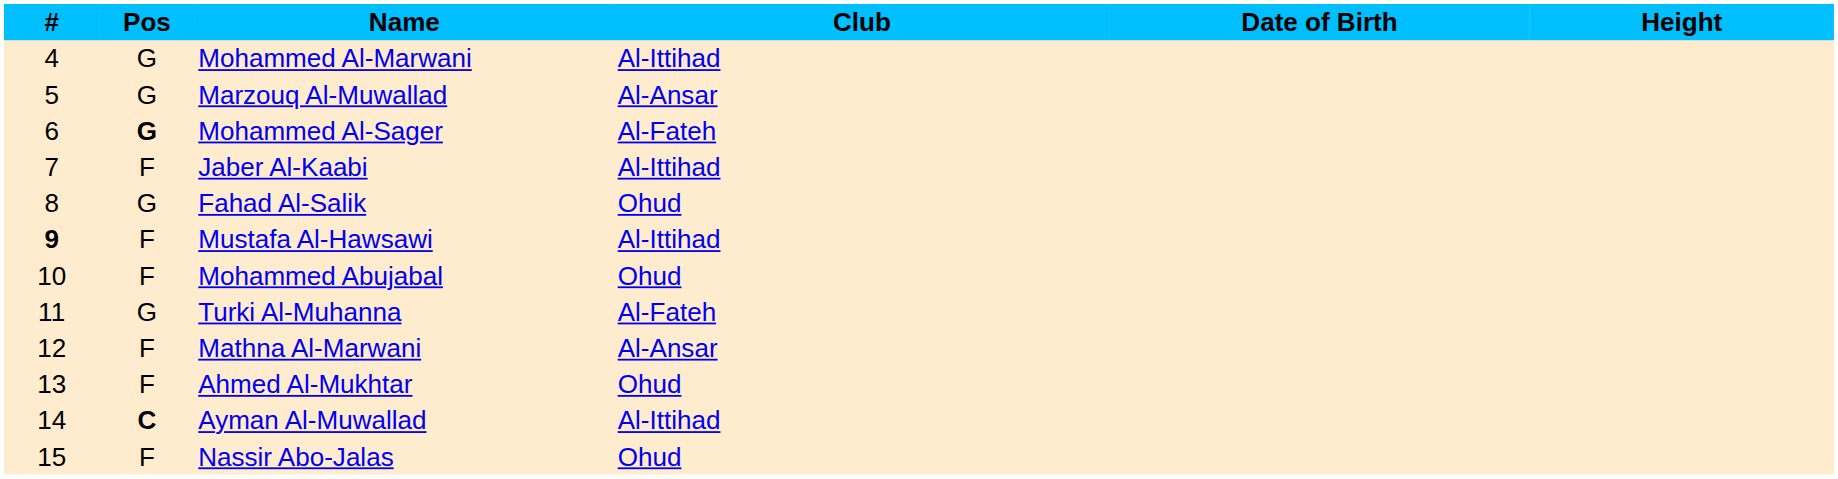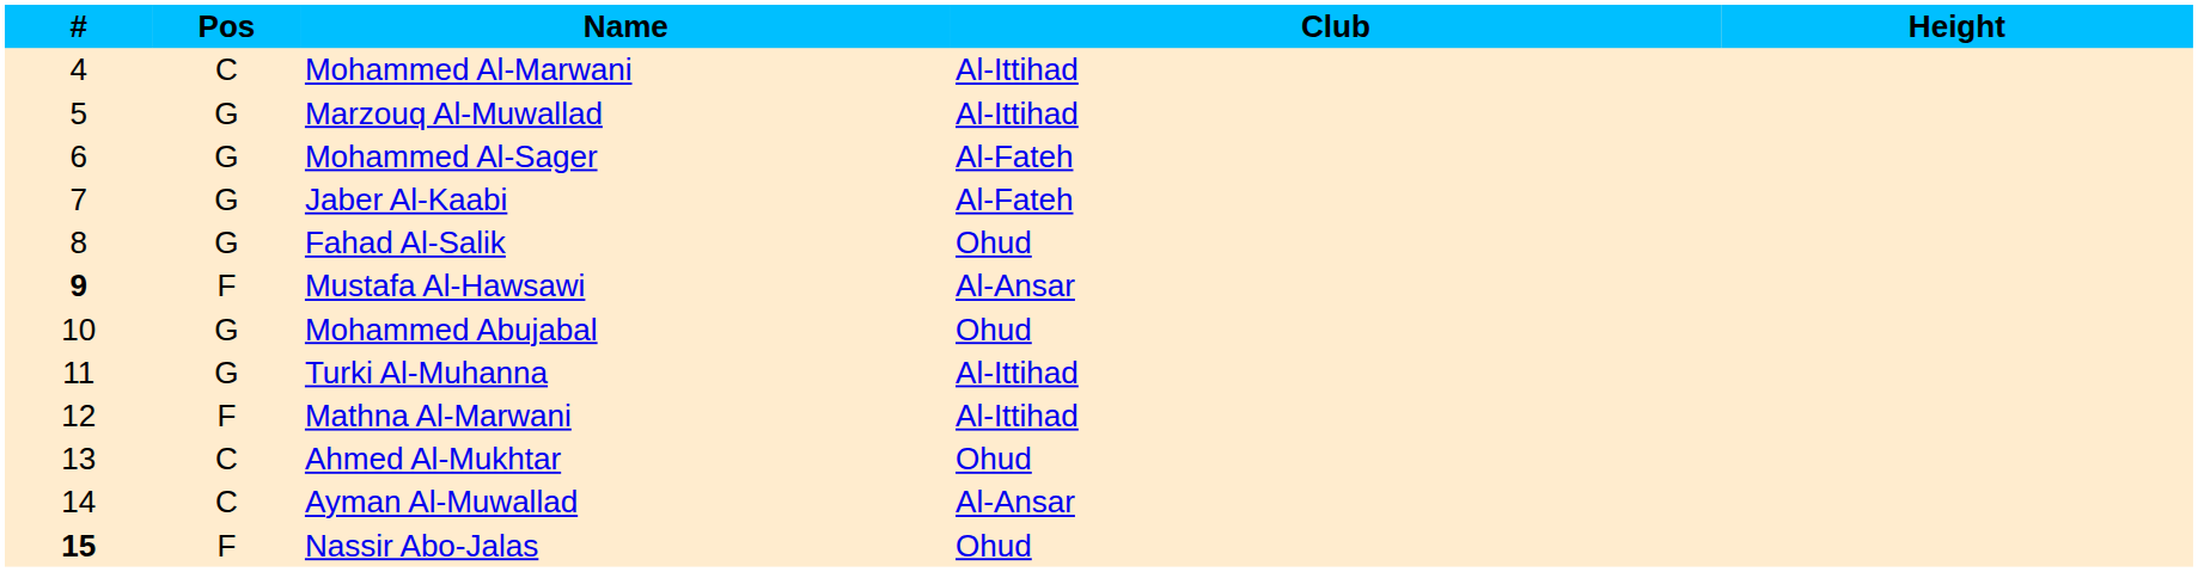- column: Date of Birth
Mohammed Al-Marwani | Pos: G -> C
Marzouq Al-Muwallad | Club: Al-Ansar -> Al-Ittihad
Mohammed Al-Sager | Pos: bold -> normal
Jaber Al-Kaabi | Pos: F -> G
Jaber Al-Kaabi | Club: Al-Ittihad -> Al-Fateh
Mustafa Al-Hawsawi | Club: Al-Ittihad -> Al-Ansar
Mohammed Abujabal | Pos: F -> G
Turki Al-Muhanna | Club: Al-Fateh -> Al-Ittihad
Mathna Al-Marwani | Club: Al-Ansar -> Al-Ittihad
Ahmed Al-Mukhtar | Pos: F -> C
Ayman Al-Muwallad | Pos: bold -> normal
Ayman Al-Muwallad | Club: Al-Ittihad -> Al-Ansar
Nassir Abo-Jalas | #: normal -> bold
